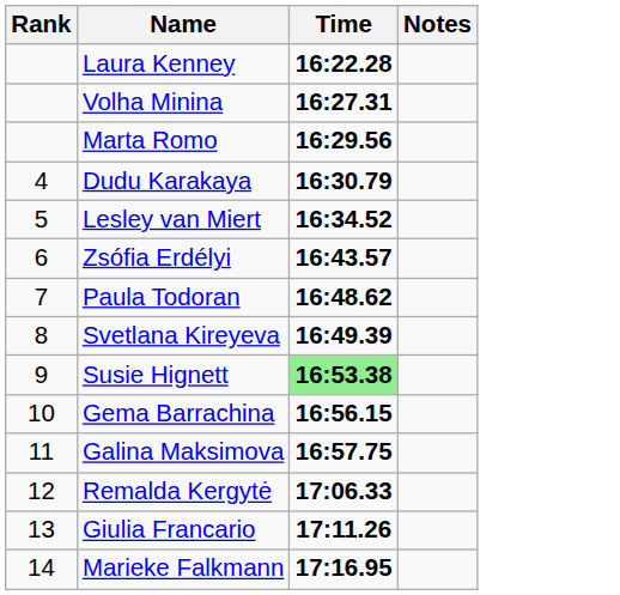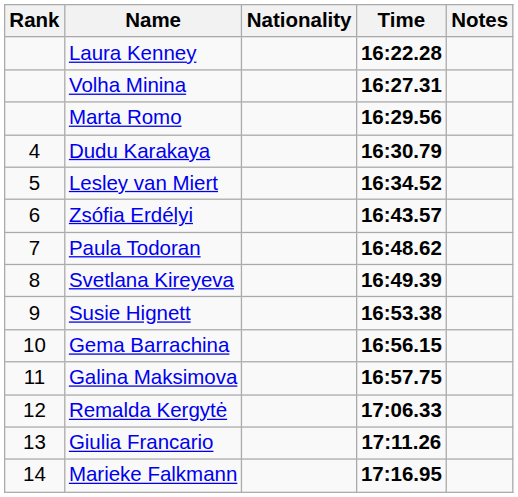+ column: Nationality
Susie Hignett | Time: lightgreen background -> no background
